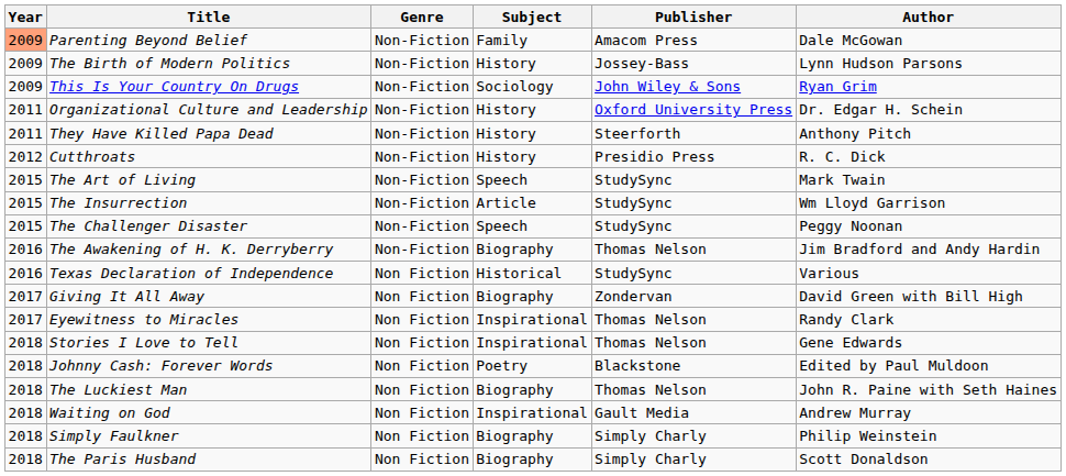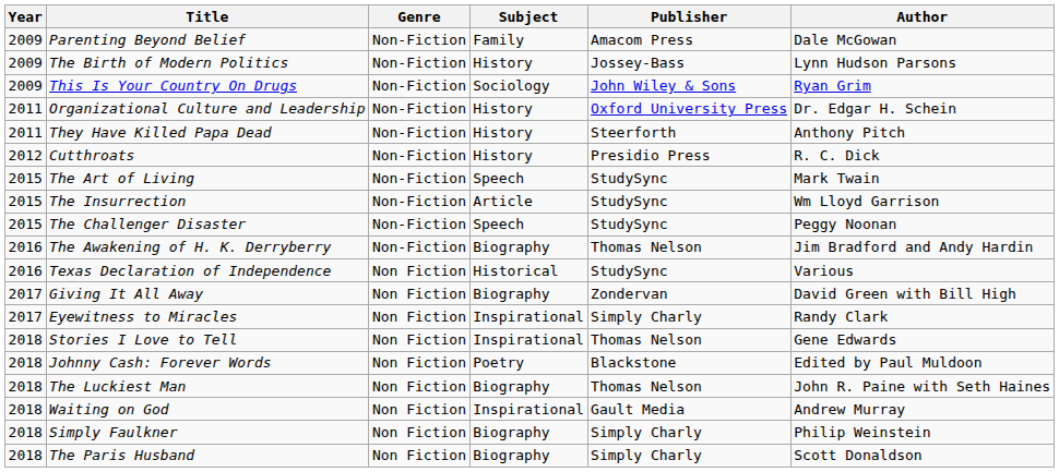Parenting Beyond Belief | Year: lightsalmon background -> no background
Eyewitness to Miracles | Publisher: Thomas Nelson -> Simply Charly
